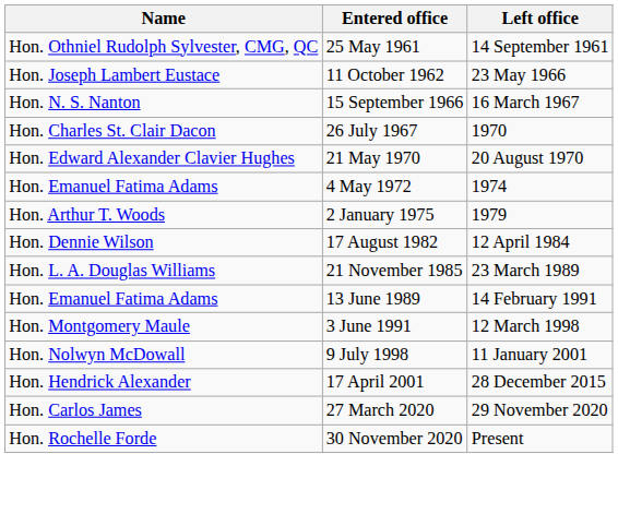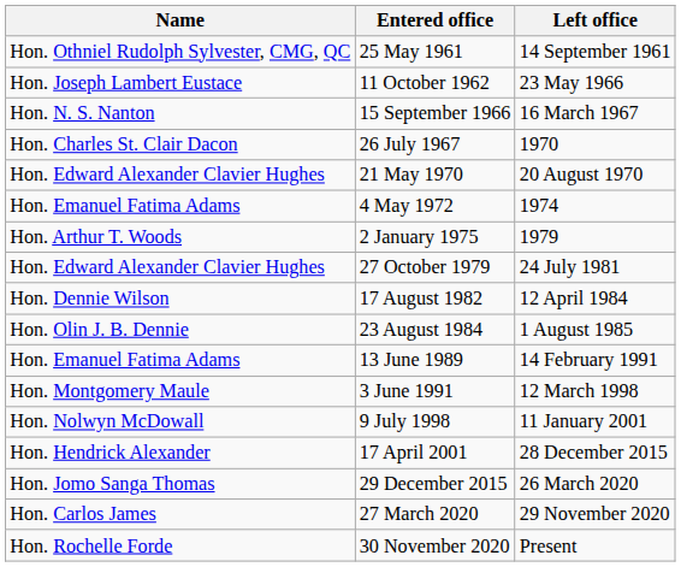+ row: Hon. Edward Alexander Clavier Hughes | 27 October 1979 | 24 July 1981
+ row: Hon. Olin J. B. Dennie | 23 August 1984 | 1 August 1985
- row: Hon. L. A. Douglas Williams | 21 November 1985 | 23 March 1989
+ row: Hon. Jomo Sanga Thomas | 29 December 2015 | 26 March 2020
